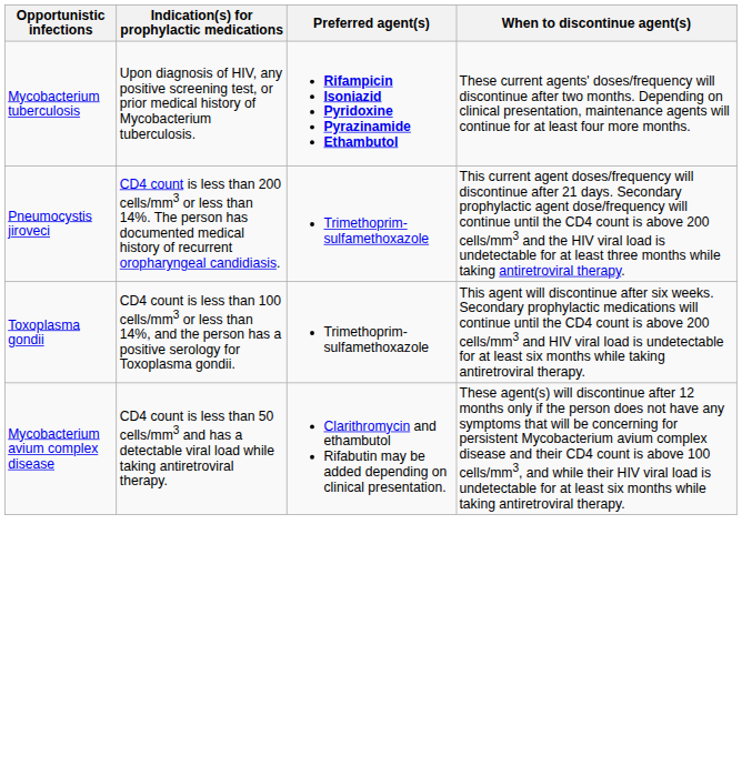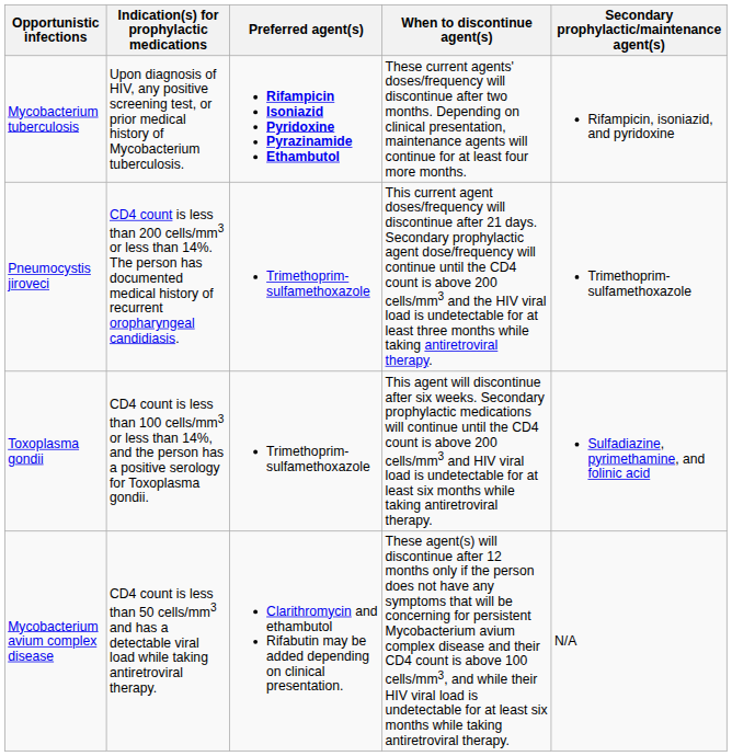+ column: Secondary prophylactic/maintenance agent(s) | Rifampicin, isoniazid, and pyridoxine | Trimethoprim-sulfamethoxazole | Sulfadiazine, pyrimethamine, and folinic acid | N/A
